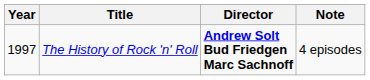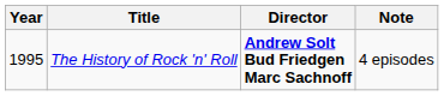The History of Rock 'n' Roll | Year: 1997 -> 1995
